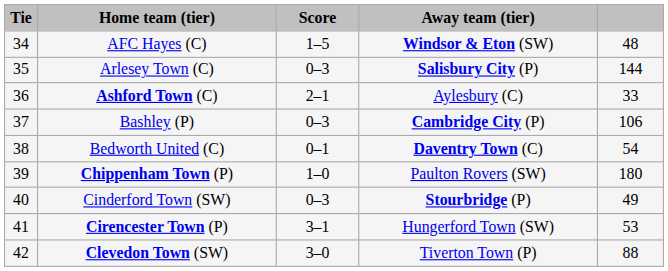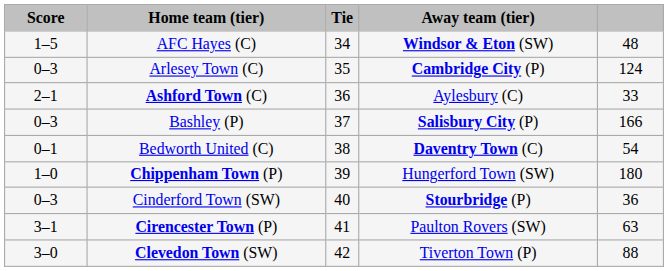columns swapped: Tie <-> Score
Arlesey Town (C) | Away team (tier): Salisbury City (P) -> Cambridge City (P)
Arlesey Town (C) | column 5: 144 -> 124
Bashley (P) | Away team (tier): Cambridge City (P) -> Salisbury City (P)
Bashley (P) | column 5: 106 -> 166
Chippenham Town (P) | Away team (tier): Paulton Rovers (SW) -> Hungerford Town (SW)
Cinderford Town (SW) | column 5: 49 -> 36
Cirencester Town (P) | Away team (tier): Hungerford Town (SW) -> Paulton Rovers (SW)
Cirencester Town (P) | column 5: 53 -> 63
